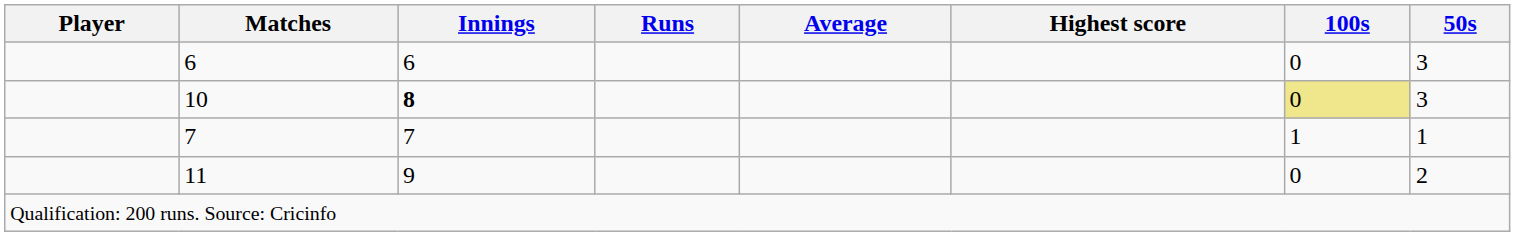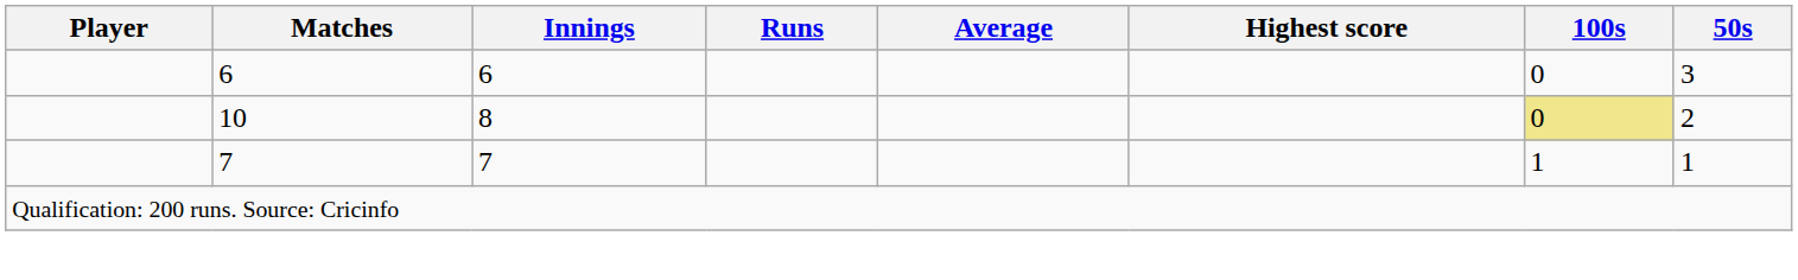10 | Innings: bold -> normal
10 | 50s: 3 -> 2
- row: 11 | 9 | 0 | 2
